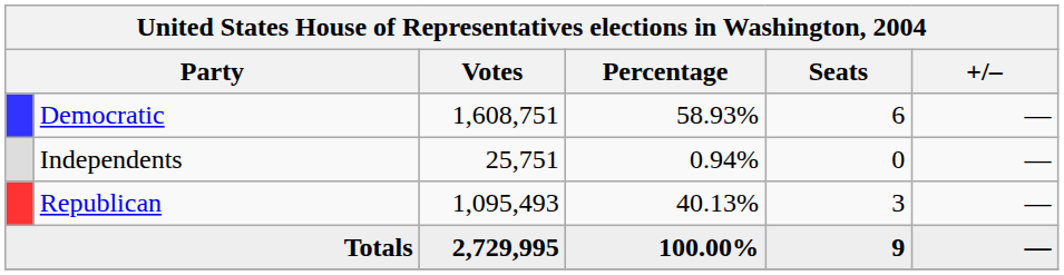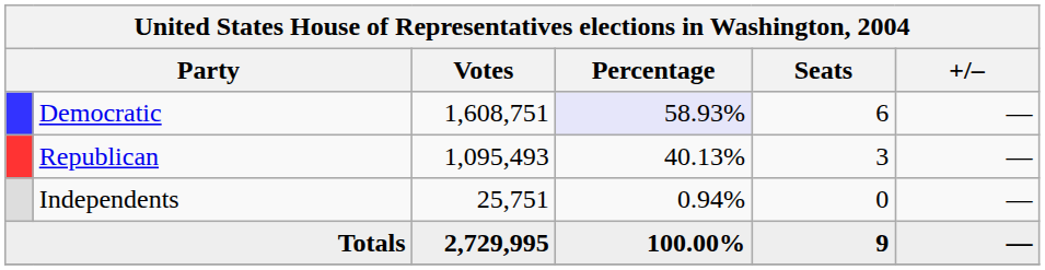Democratic | Percentage: no background -> lavender background
rows swapped: Republican <-> Independents
